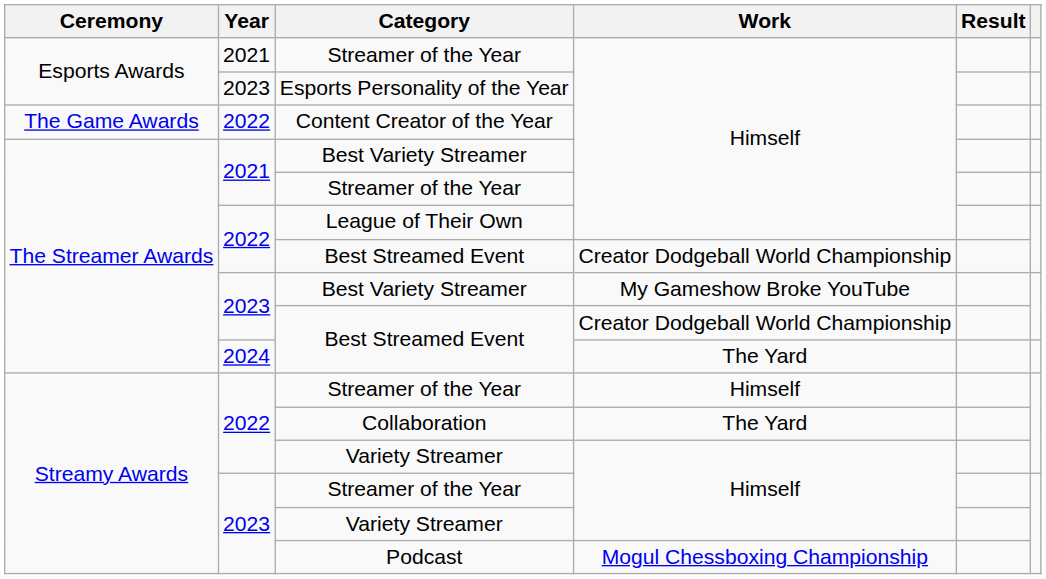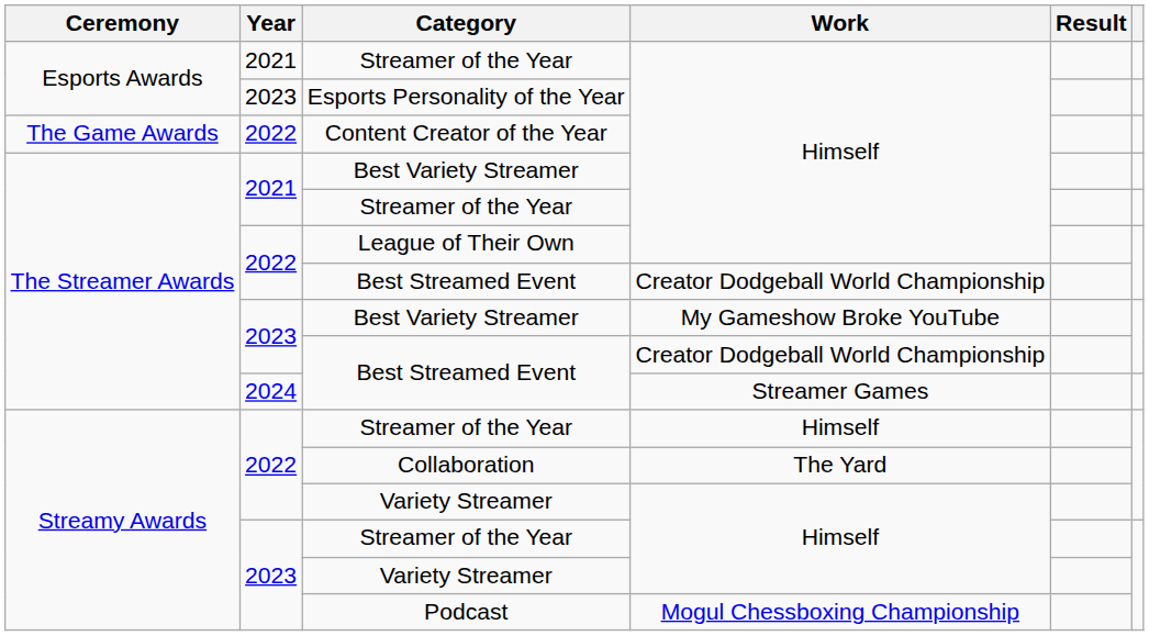2024 / Best Streamed Event | Work: The Yard -> Streamer Games
